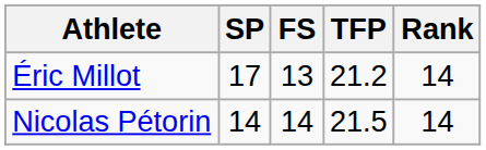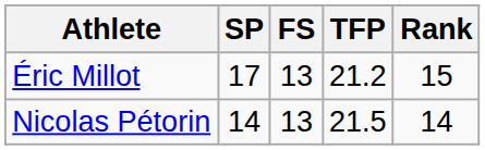Éric Millot | Rank: 14 -> 15
Nicolas Pétorin | FS: 14 -> 13
